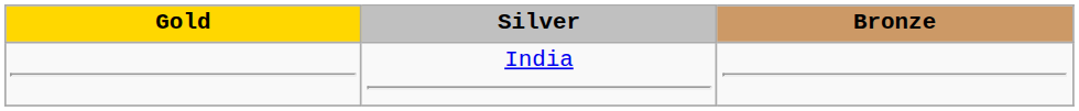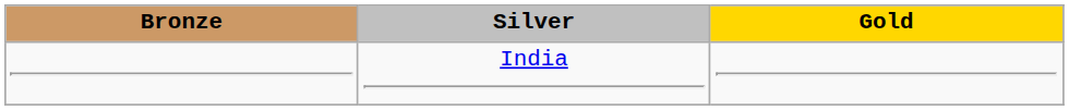columns swapped: Gold <-> Bronze
